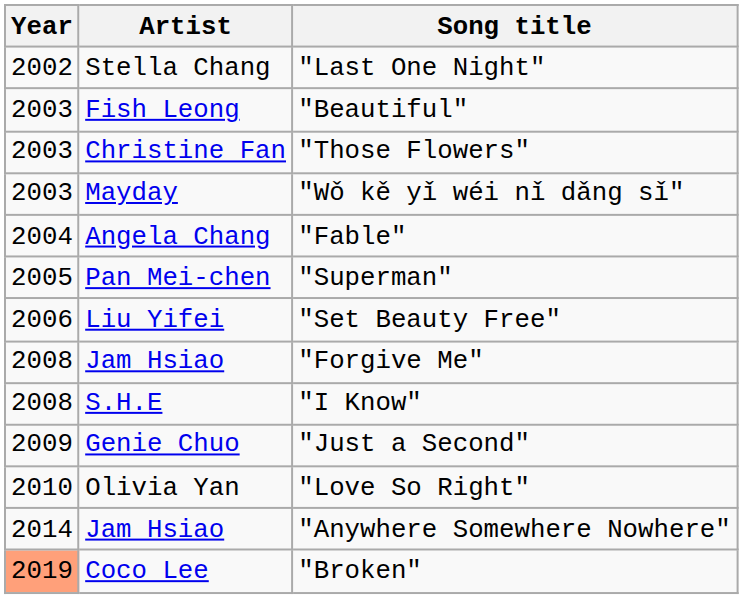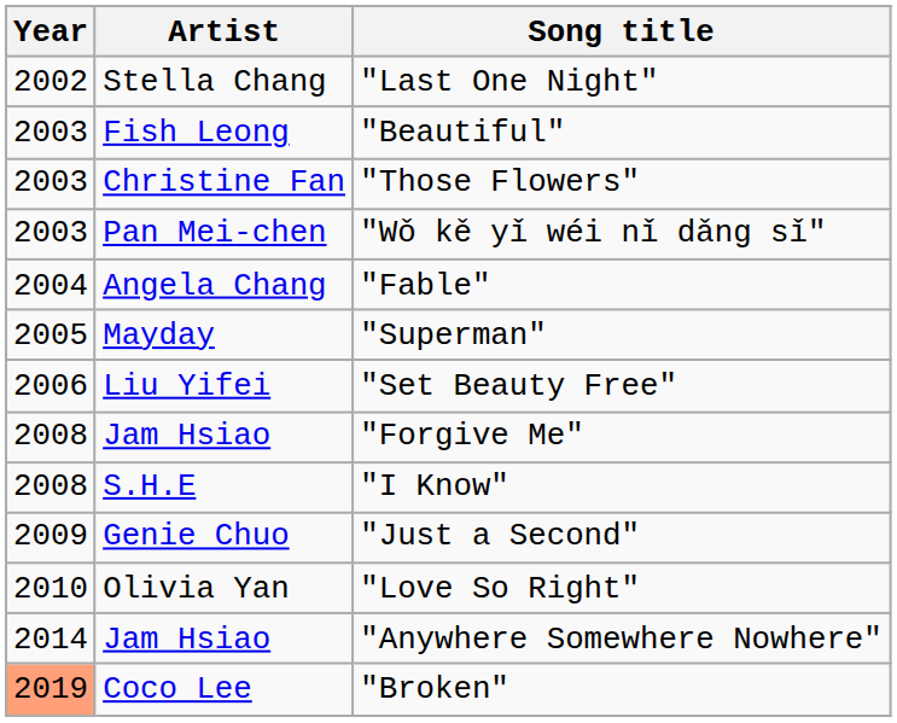"Wǒ kě yǐ wéi nǐ dǎng sǐ" | Artist: Mayday -> Pan Mei-chen
"Superman" | Artist: Pan Mei-chen -> Mayday
